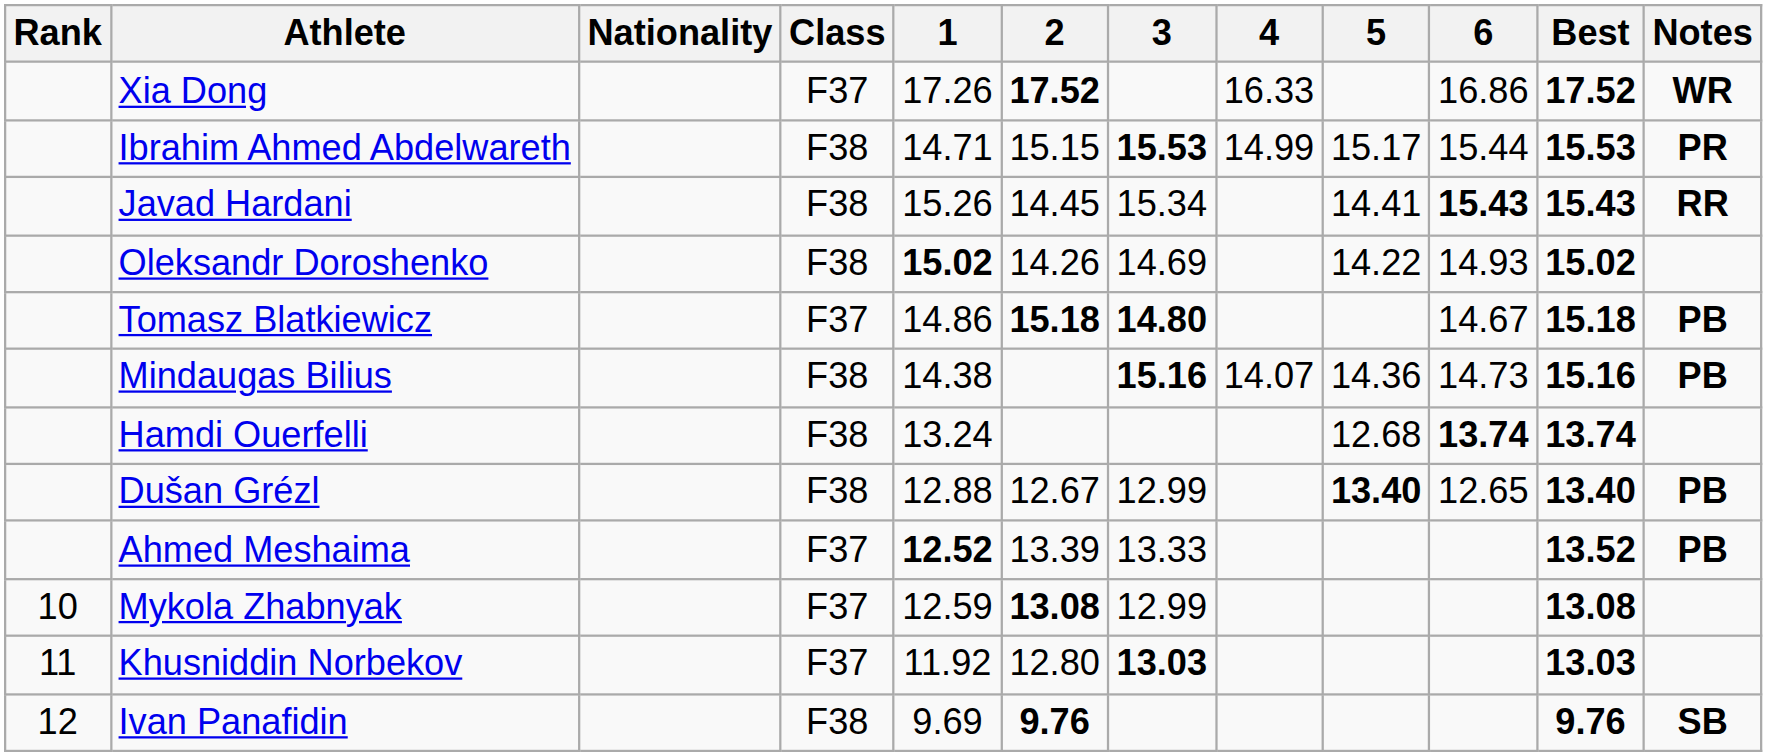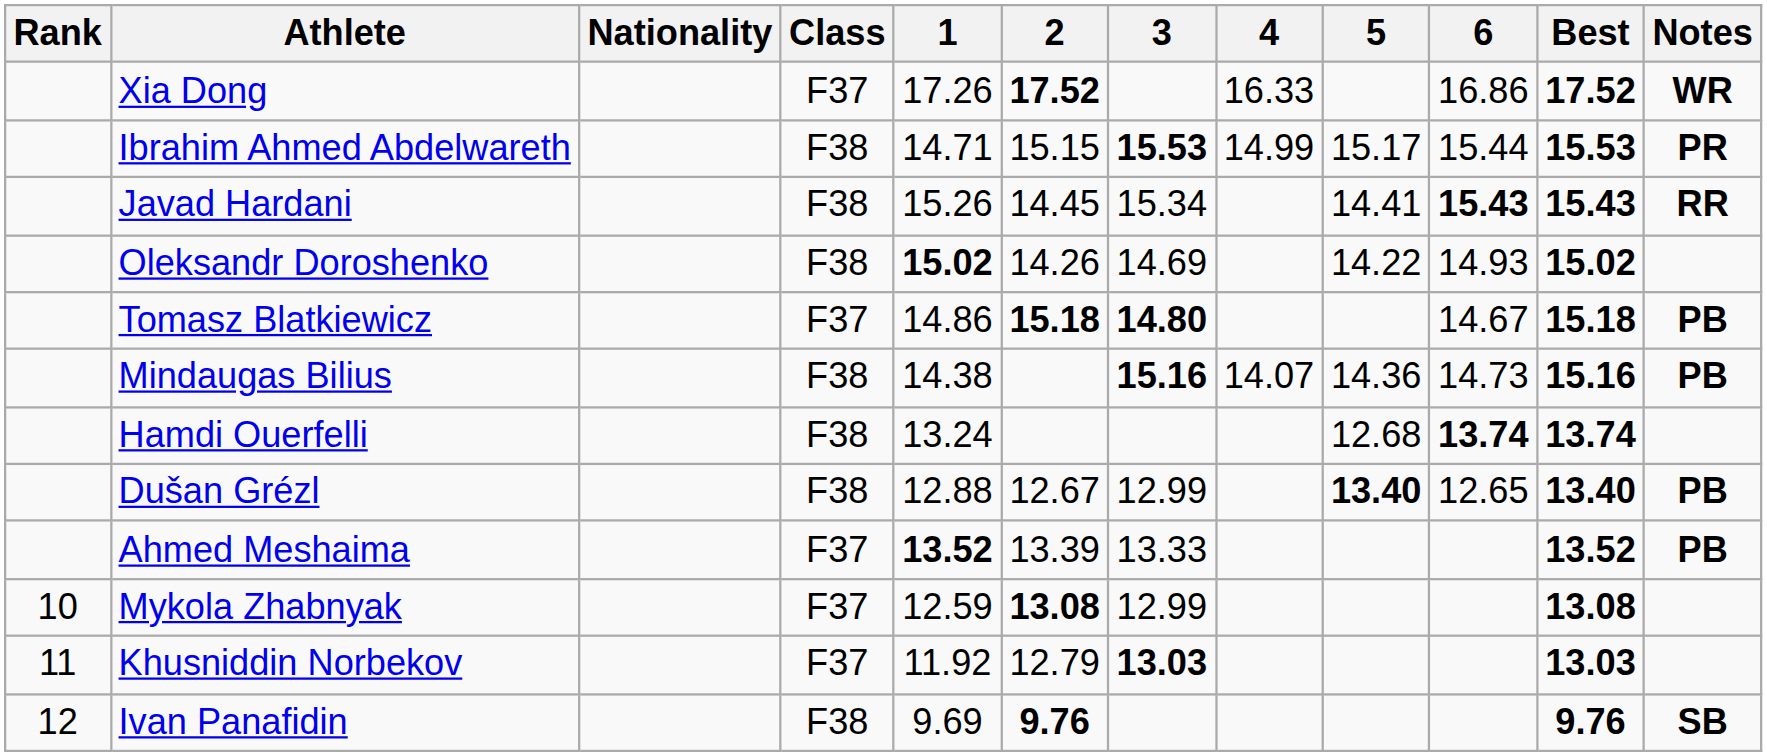Ahmed Meshaima | 1: 12.52 -> 13.52
Khusniddin Norbekov | 2: 12.80 -> 12.79
